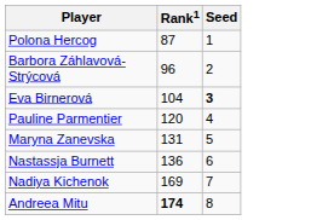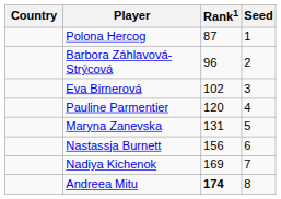+ column: Country
Eva Birnerová | Rank1: 104 -> 102
Eva Birnerová | Seed: bold -> normal
Nastassja Burnett | Rank1: 136 -> 156
